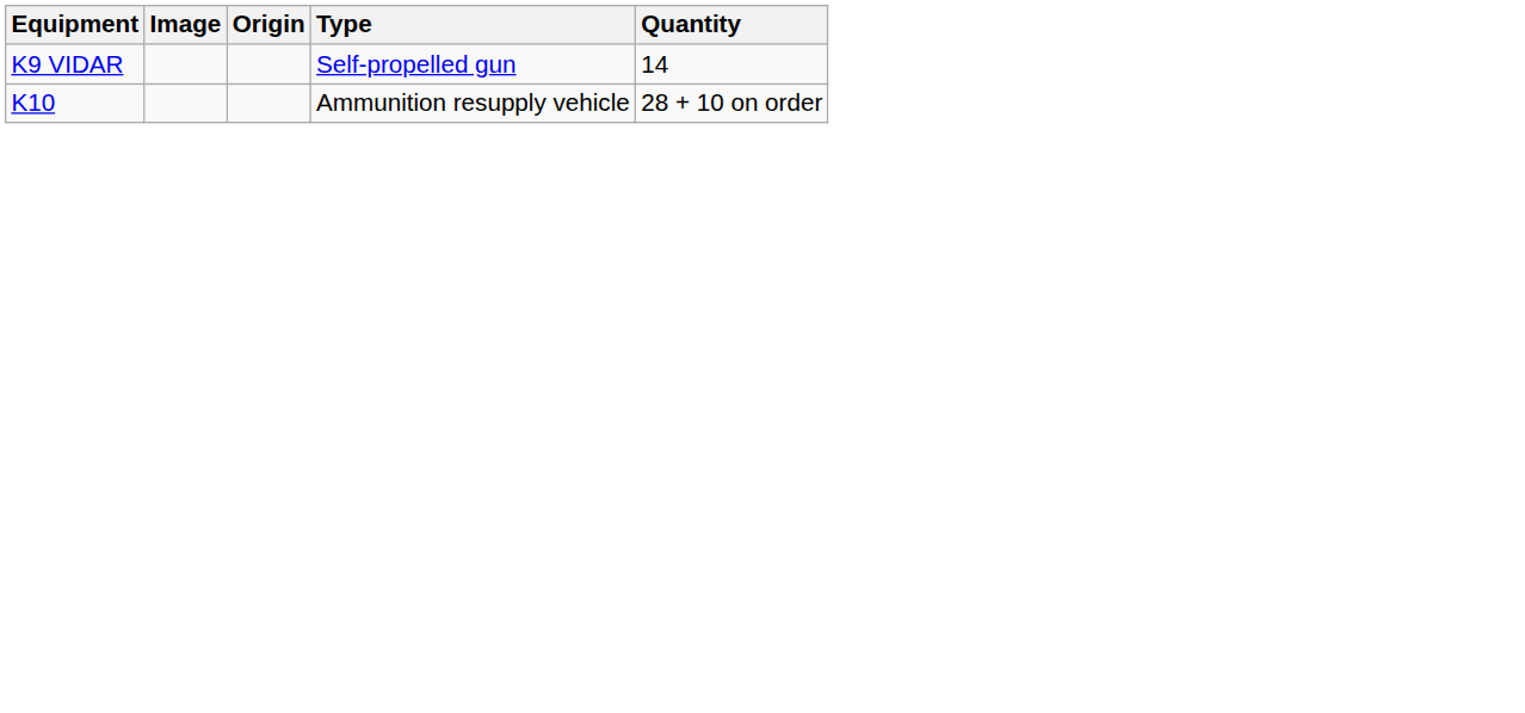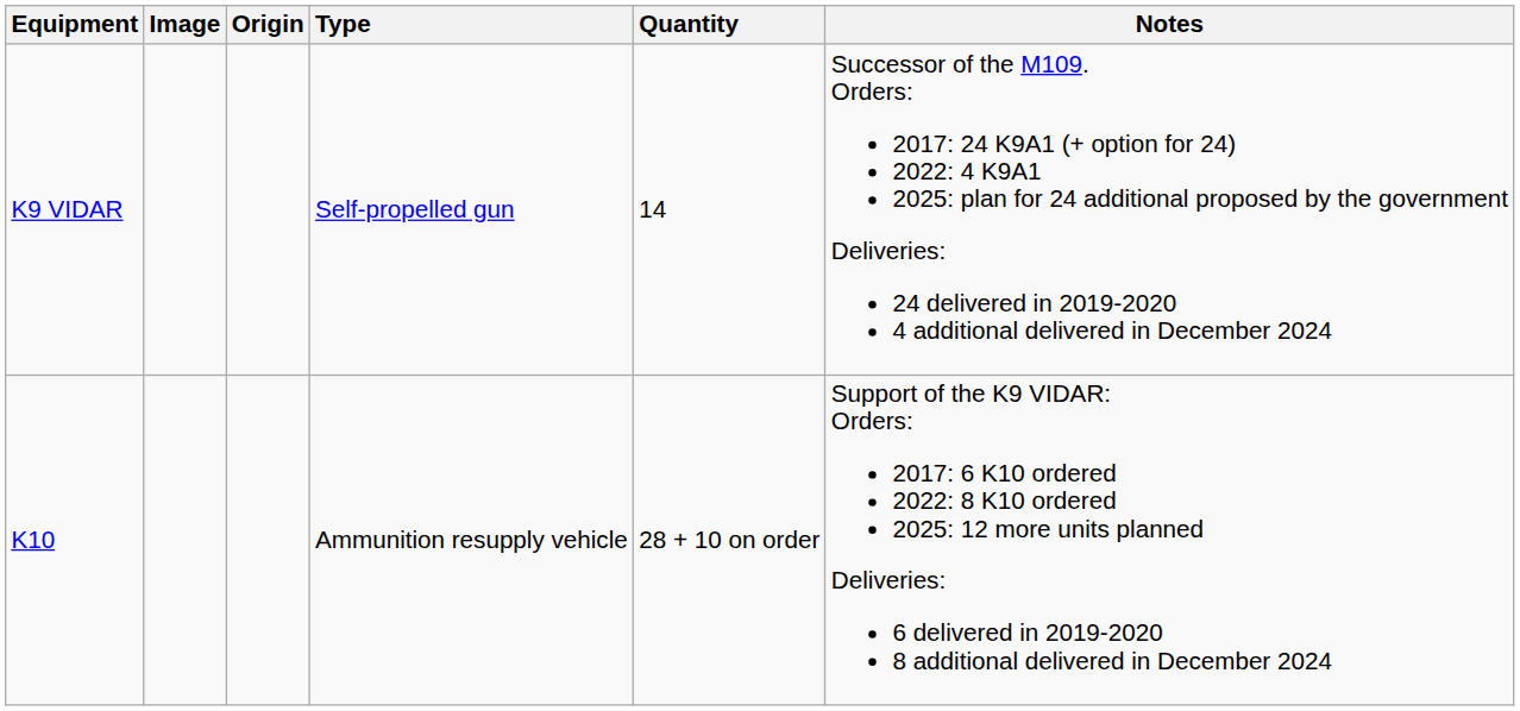+ column: Notes | Successor of the M109. Orders: 2017: 24 K9A1 (+ option for 24) 2022: 4 K9A1 2025: plan for 24 additional proposed by the government Deliveries: 24 delivered in 2019-2020 4 additional delivered in December 2024 | Support of the K9 VIDAR: Orders: 2017: 6 K10 ordered 2022: 8 K10 ordered 2025: 12 more units planned Deliveries: 6 delivered in 2019-2020 8 additional delivered in December 2024
